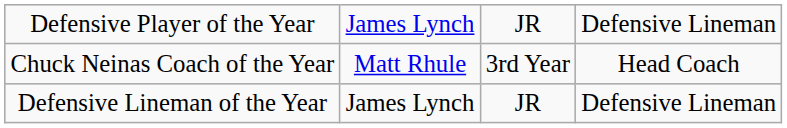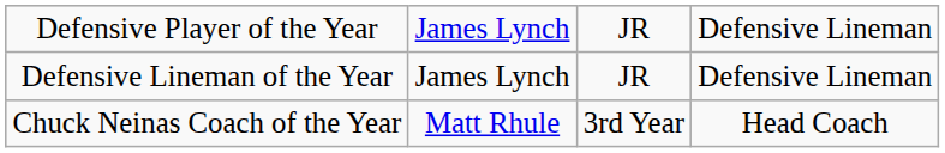rows swapped: Defensive Lineman of the Year <-> Chuck Neinas Coach of the Year
